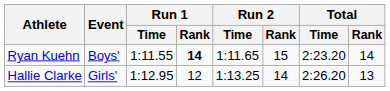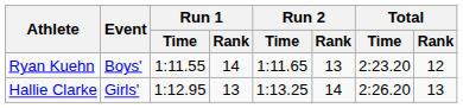Ryan Kuehn | Run 1 / Rank: bold -> normal
Ryan Kuehn | Run 2 / Rank: 15 -> 13
Ryan Kuehn | Total / Rank: 14 -> 12
Hallie Clarke | Run 1 / Rank: 12 -> 13
